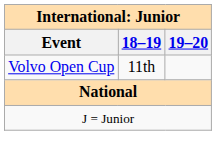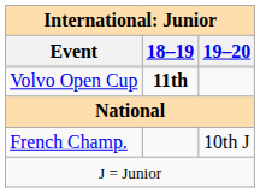Volvo Open Cup | 18–19: normal -> bold
+ row: French Champ. | 10th J
